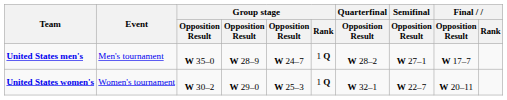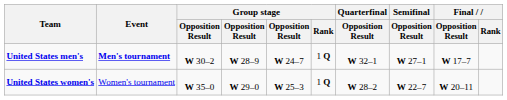United States men's | Event: normal -> bold
United States men's | column 3: W 35–0 -> W 30–2
United States men's | Quarterfinal / Opposition Result: W 28–2 -> W 32–1
United States women's | column 3: W 30–2 -> W 35–0
United States women's | Quarterfinal / Opposition Result: W 32–1 -> W 28–2
